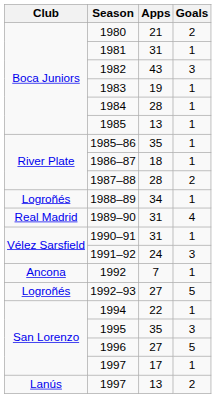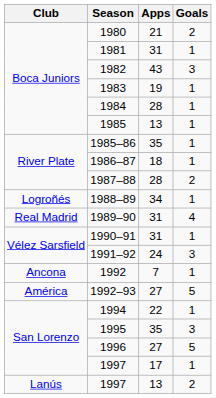1992–93 | Club: Logroñés -> América
